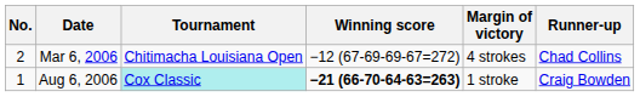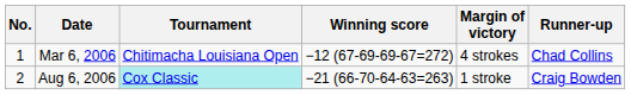Mar 6, 2006 | No.: 2 -> 1
Aug 6, 2006 | No.: 1 -> 2
Aug 6, 2006 | Winning score: bold -> normal
